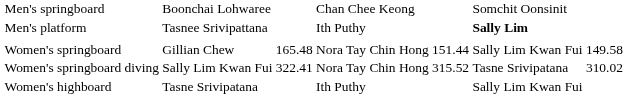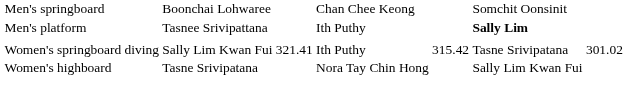- row: Women's springboard | Gillian Chew | 165.48 | Nora Tay Chin Hong | 151.44 | Sally Lim Kwan Fui | 149.58
Women's springboard diving | column 3: 322.41 -> 321.41
Women's springboard diving | column 4: Nora Tay Chin Hong -> Ith Puthy
Women's springboard diving | column 5: 315.52 -> 315.42
Women's springboard diving | column 7: 310.02 -> 301.02
Women's highboard | column 4: Ith Puthy -> Nora Tay Chin Hong
